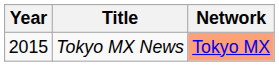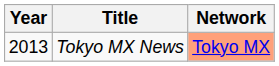Tokyo MX News | Year: 2015 -> 2013
